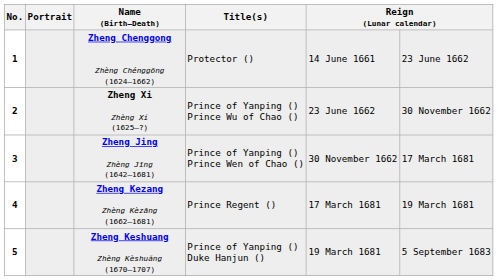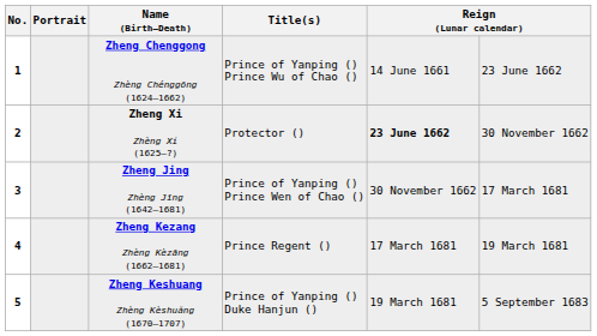1 | Title(s): Protector () -> Prince of Yanping () Prince Wu of Chao ()
2 | Title(s): Prince of Yanping () Prince Wu of Chao () -> Protector ()
2 | column 5: normal -> bold
